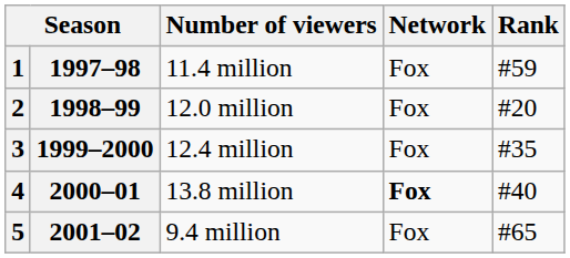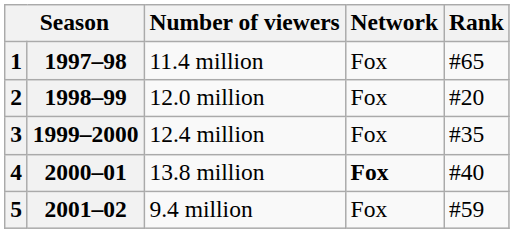1 | Rank: #59 -> #65
5 | Rank: #65 -> #59
